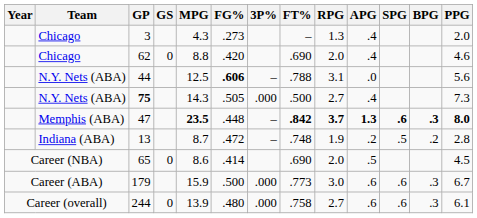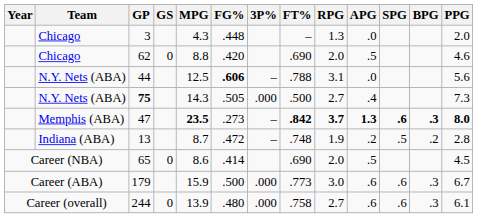3 | FG%: .273 -> .448
3 | APG: .4 -> .0
62 | APG: .4 -> .5
47 | FG%: .448 -> .273
